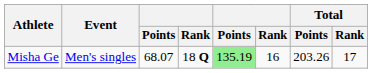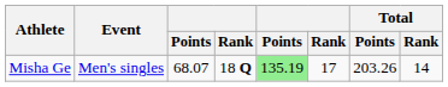Misha Ge | column 6: 16 -> 17
Misha Ge | Total / Rank: 17 -> 14
